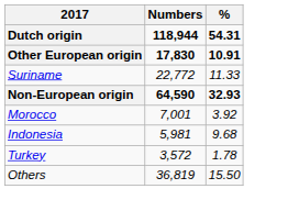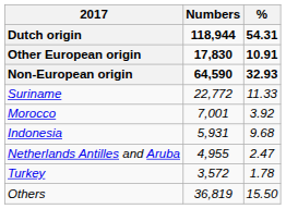rows swapped: Non-European origin <-> Suriname
Indonesia | Numbers: 5,981 -> 5,931
+ row: Netherlands Antilles and Aruba | 4,955 | 2.47
